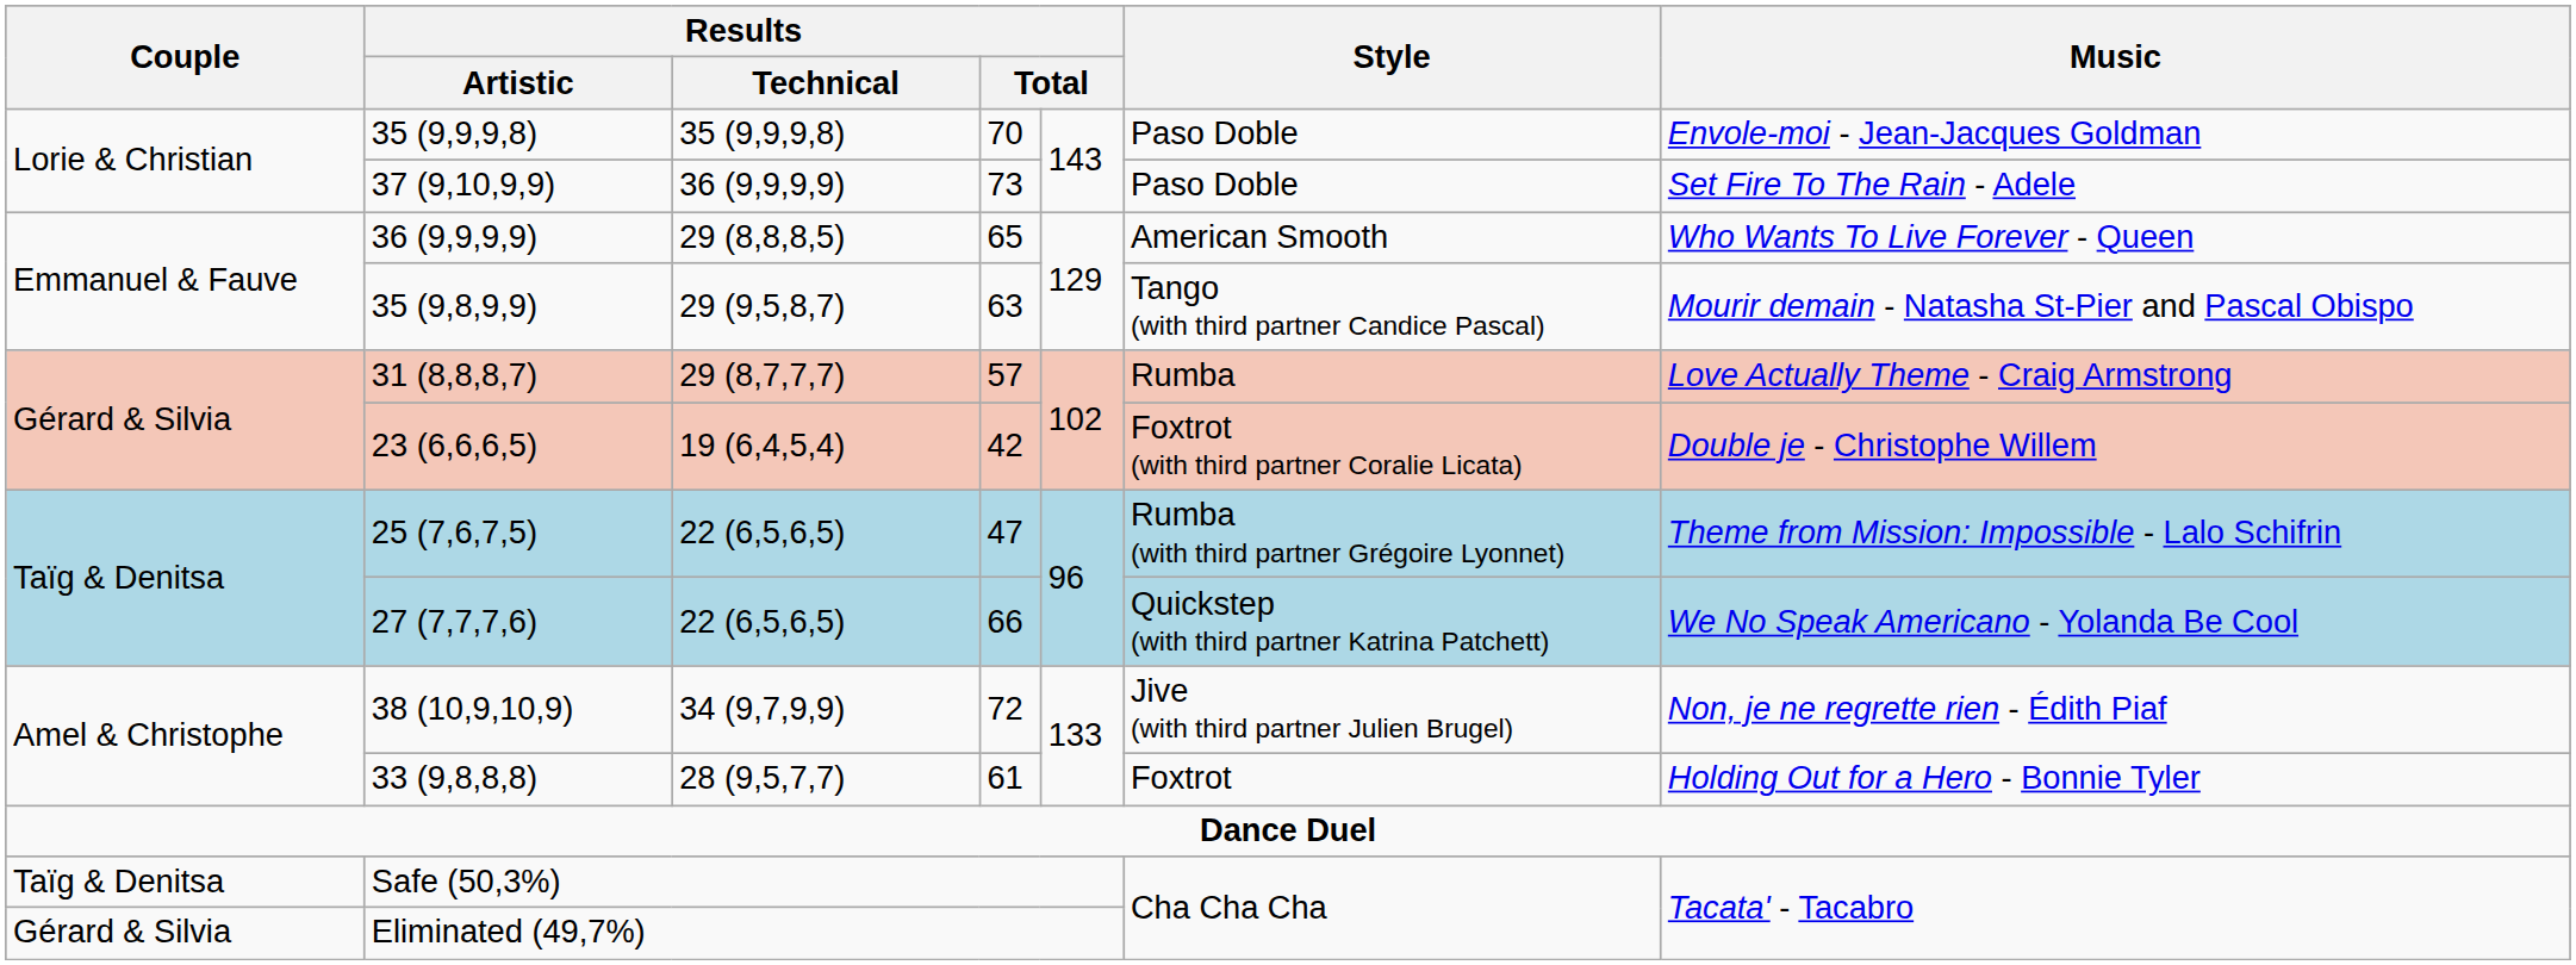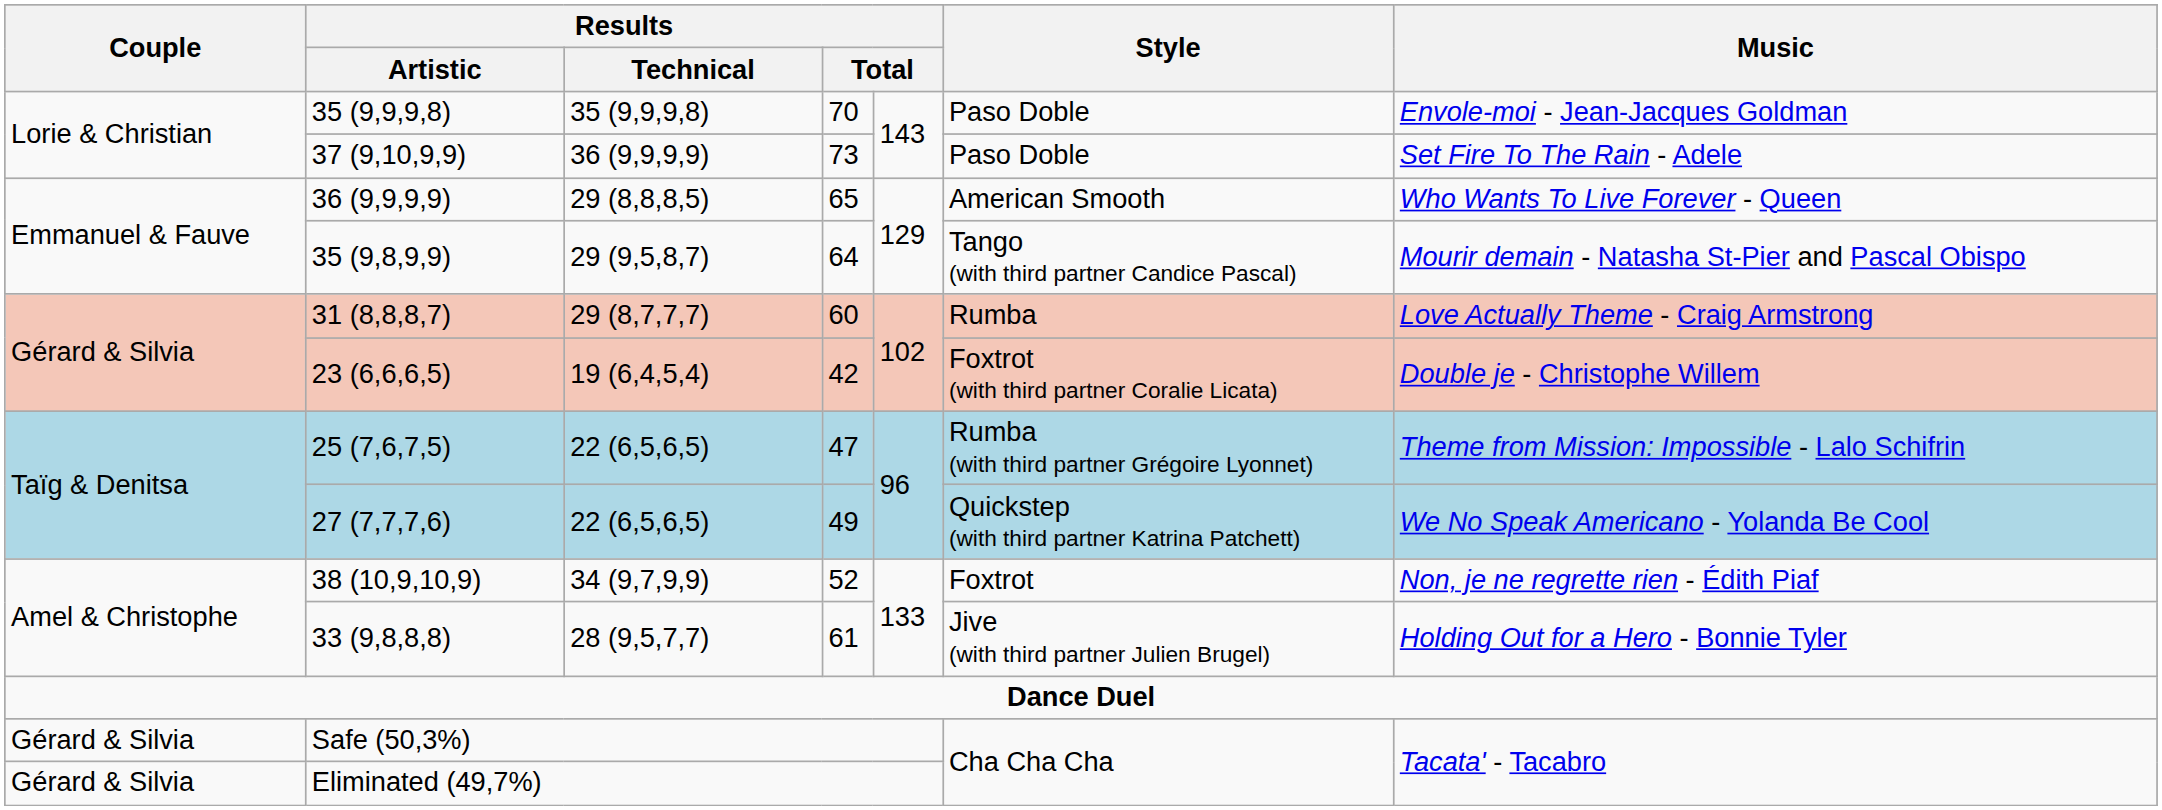35 (9,8,9,9) | column 4: 63 -> 64
31 (8,8,8,7) | column 4: 57 -> 60
27 (7,7,7,6) | column 4: 66 -> 49
38 (10,9,10,9) | column 4: 72 -> 52
38 (10,9,10,9) | Style: Jive (with third partner Julien Brugel) -> Foxtrot
33 (9,8,8,8) | Style: Foxtrot -> Jive (with third partner Julien Brugel)
Safe (50,3%) | Couple: Taïg & Denitsa -> Gérard & Silvia
